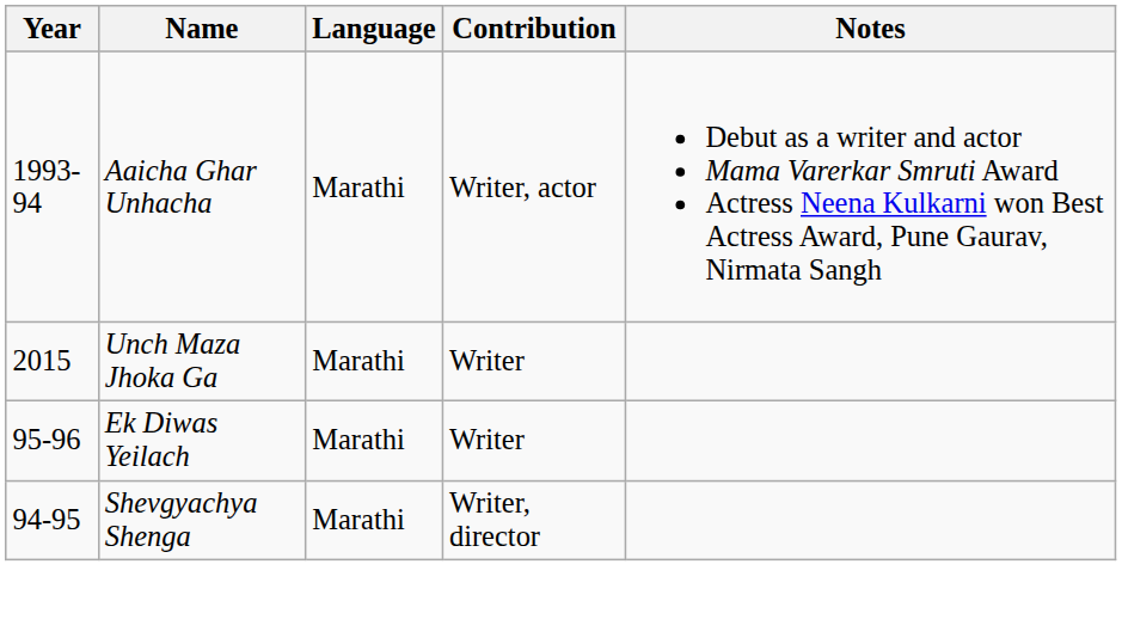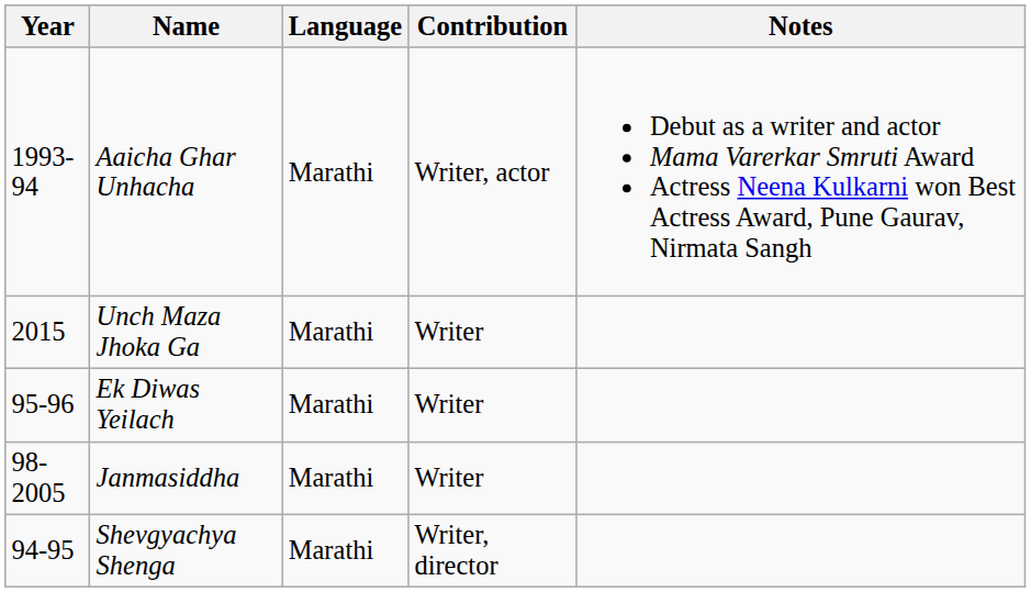+ row: 98-2005 | Janmasiddha | Marathi | Writer
